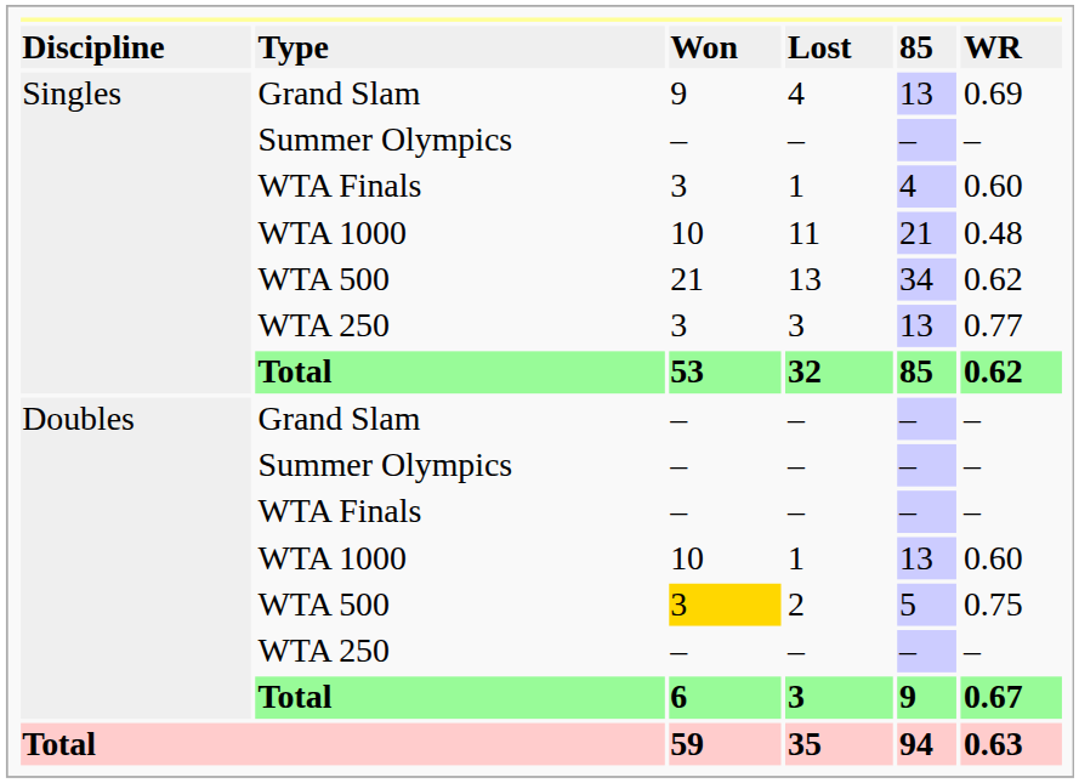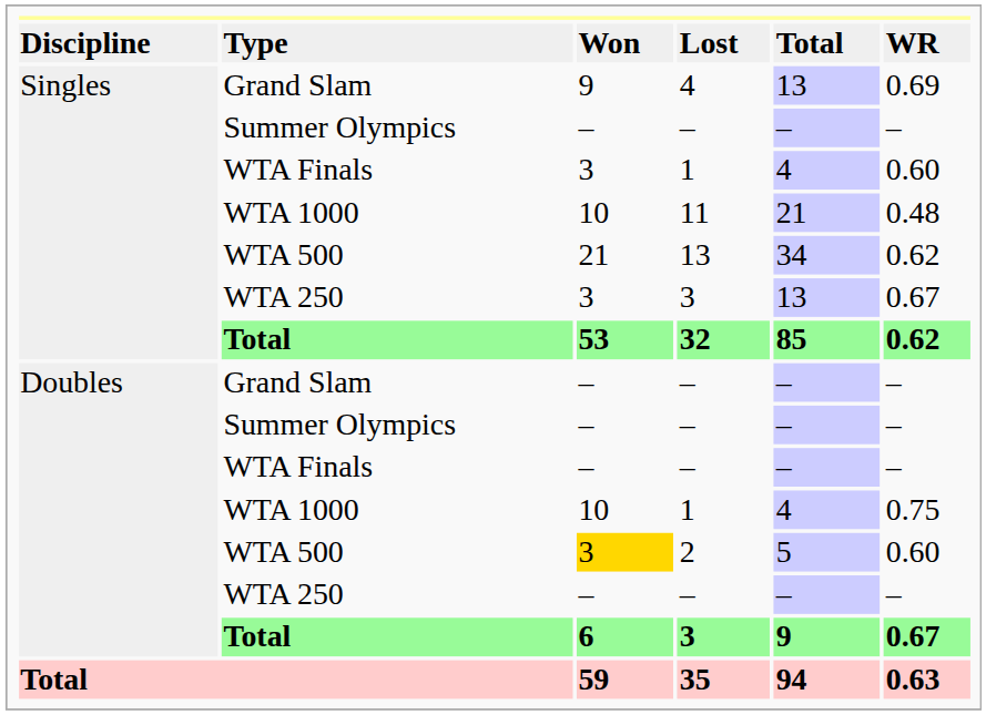Lost | column 5: 85 -> Total
WTA 250 / 3 | column 6: 0.77 -> 0.67
WTA 1000 / 1 | column 5: 13 -> 4
WTA 1000 / 1 | column 6: 0.60 -> 0.75
2 | column 6: 0.75 -> 0.60
